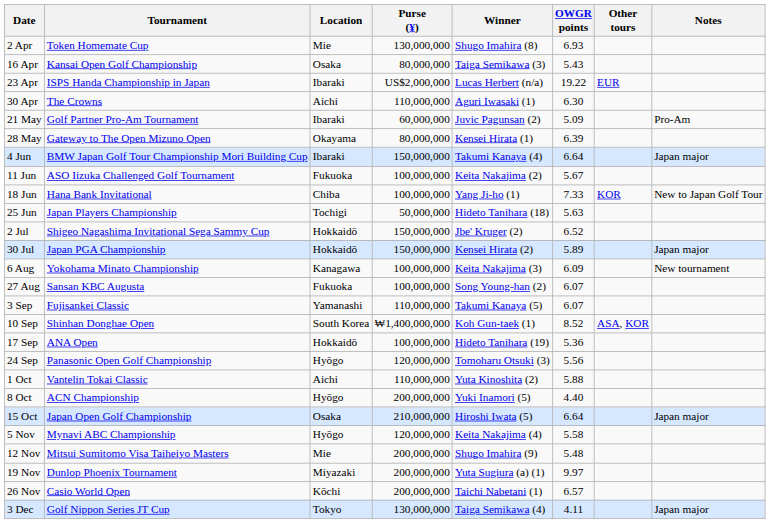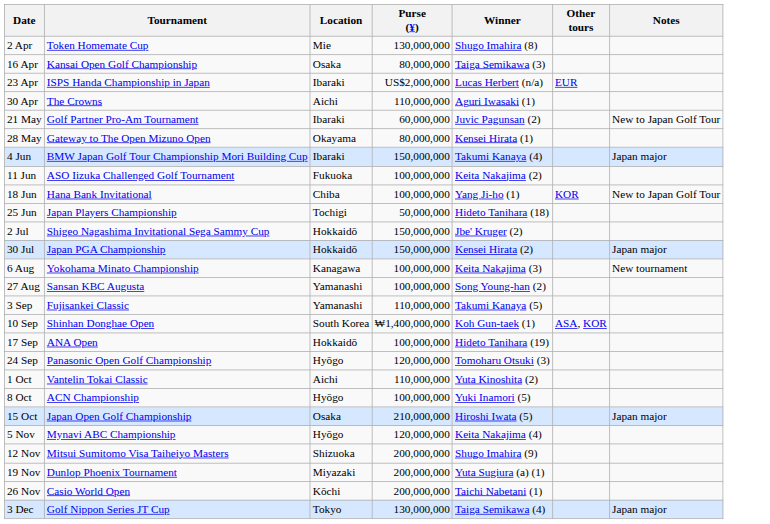- column: OWGR points | 6.93 | 5.43 | 19.22 | 6.30 | 5.09 | 6.39 | 6.64 | 5.67 | 7.33 | 5.63 | 6.52 | 5.89 | 6.09 | 6.07 | 6.07 | 8.52 | 5.36 | 5.56 | 5.88 | 4.40 | 6.64 | 5.58 | 5.48 | 9.97 | 6.57 | 4.11
21 May | Notes: Pro-Am -> New to Japan Golf Tour
27 Aug | Location: Fukuoka -> Yamanashi
8 Oct | Purse (¥): 200,000,000 -> 100,000,000
12 Nov | Location: Mie -> Shizuoka
